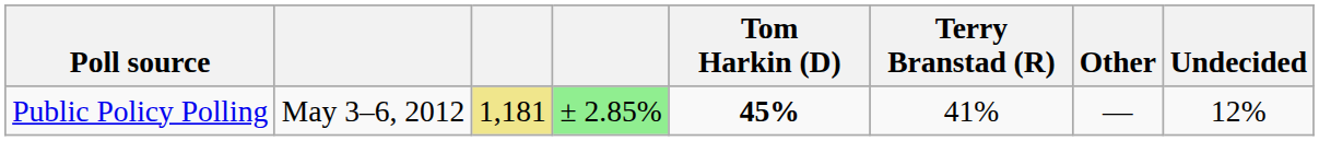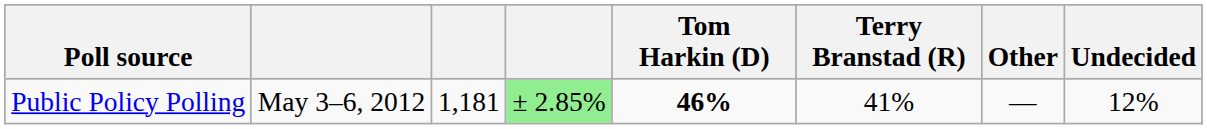Public Policy Polling | column 3: khaki background -> no background
Public Policy Polling | Tom Harkin (D): 45% -> 46%
